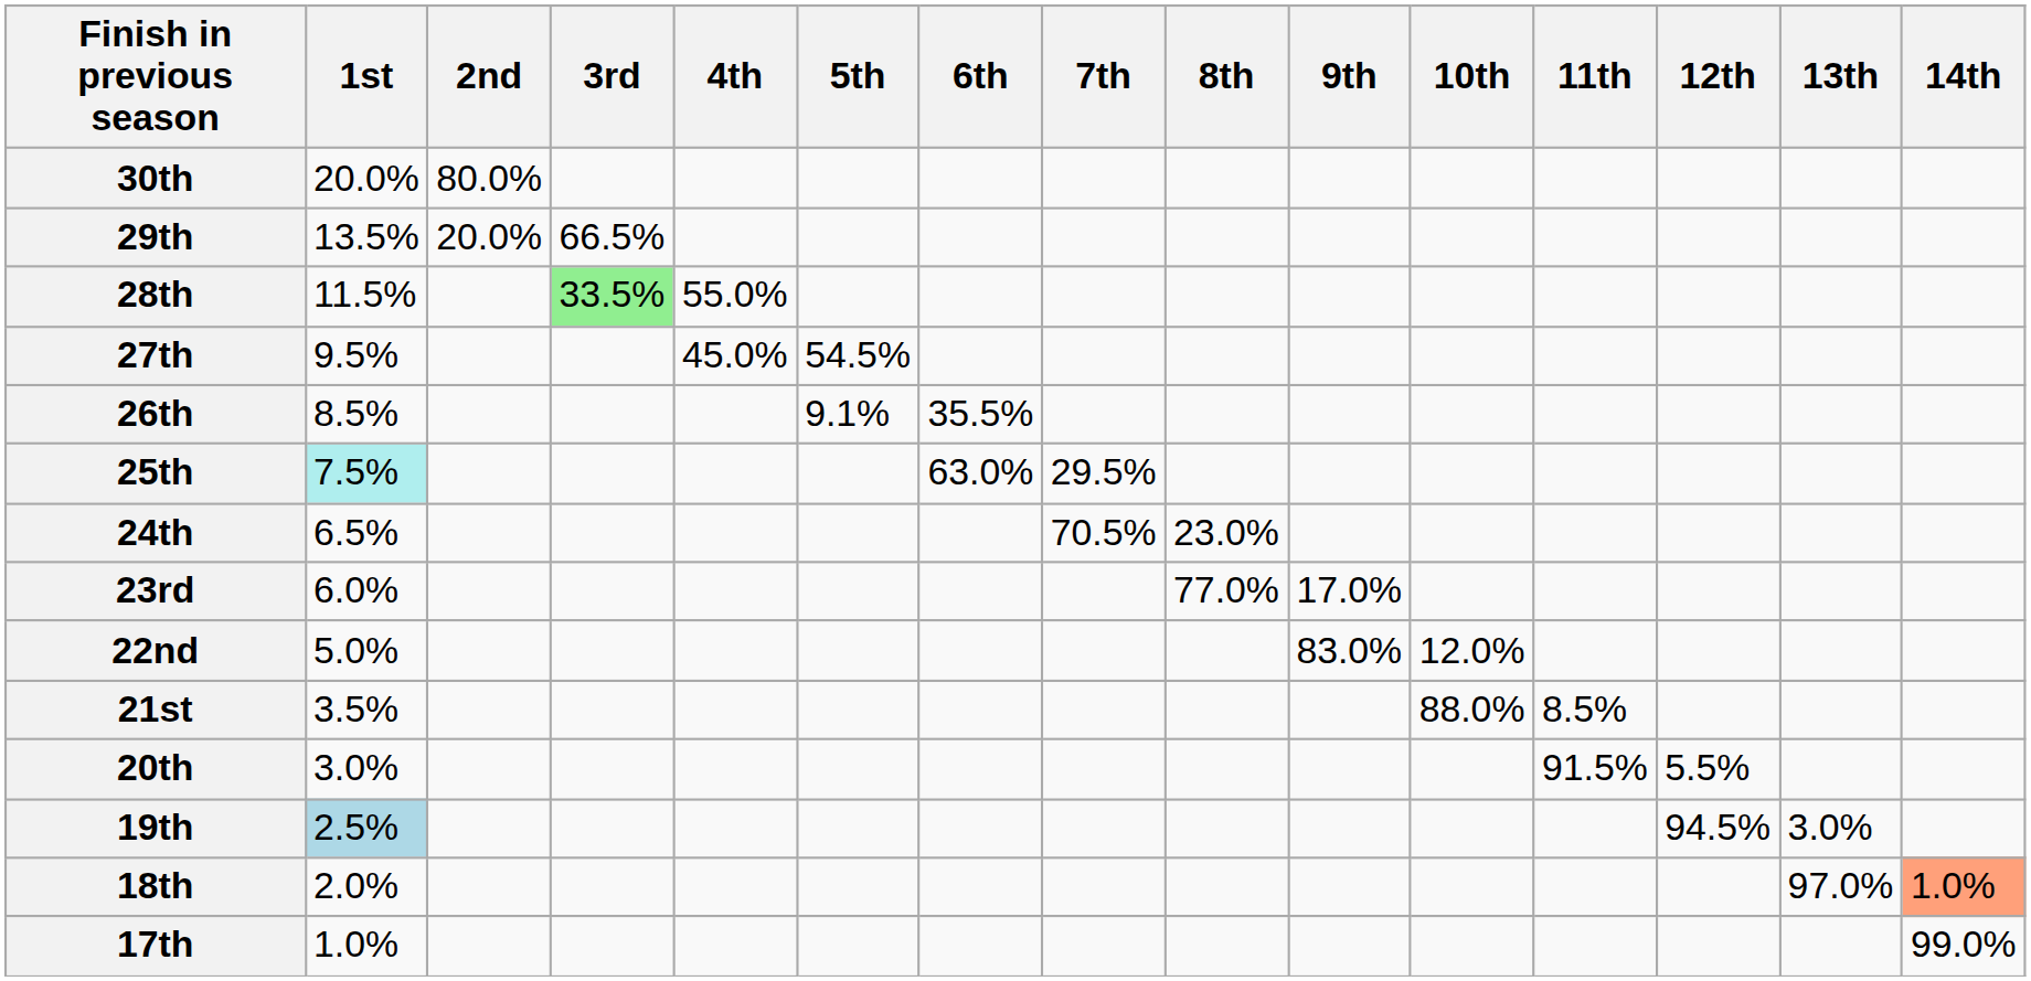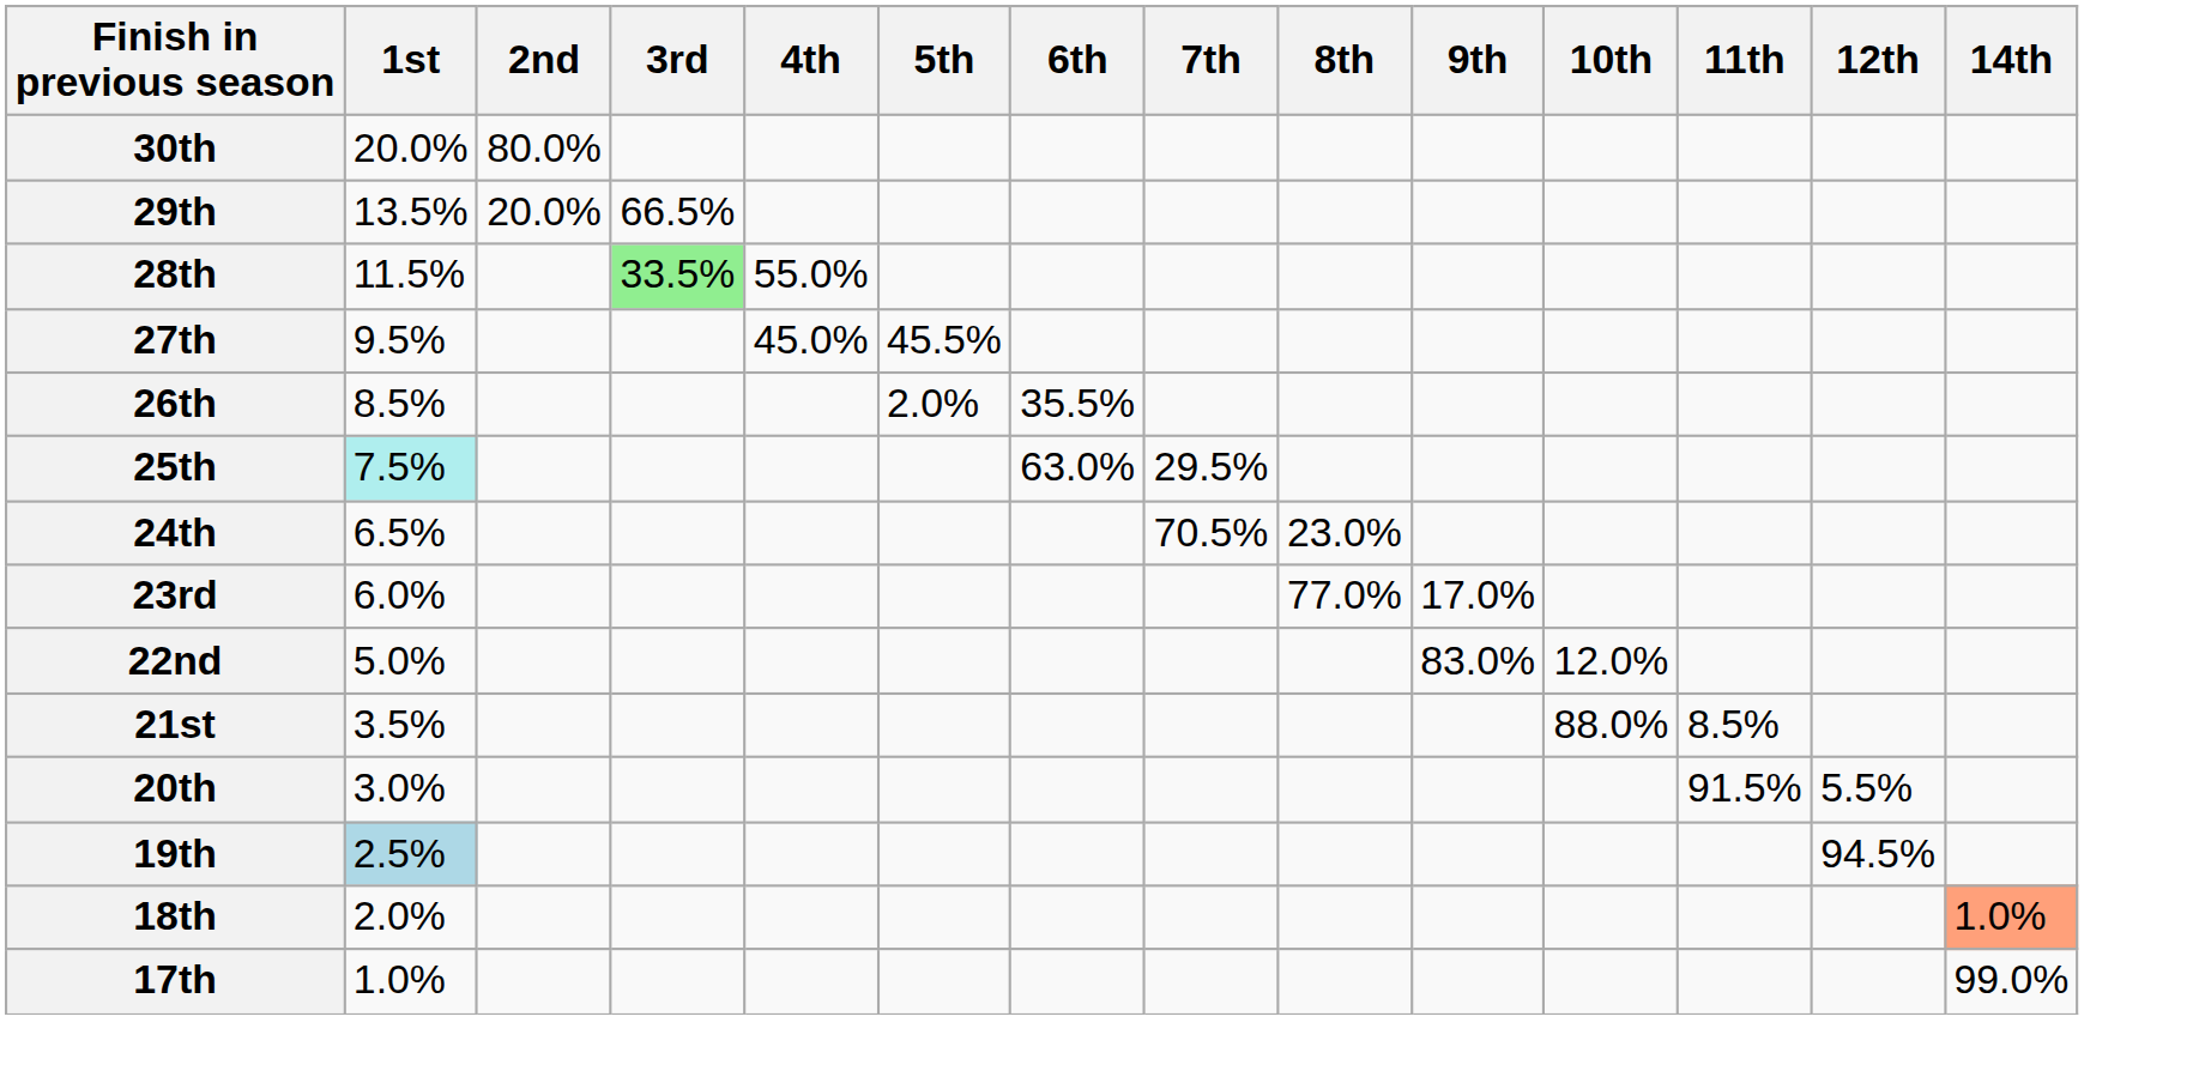- column: 13th | 3.0% | 97.0%
27th | 5th: 54.5% -> 45.5%
26th | 5th: 9.1% -> 2.0%
